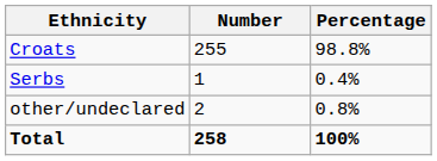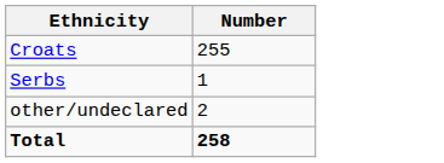- column: Percentage | 98.8% | 0.4% | 0.8% | 100%
